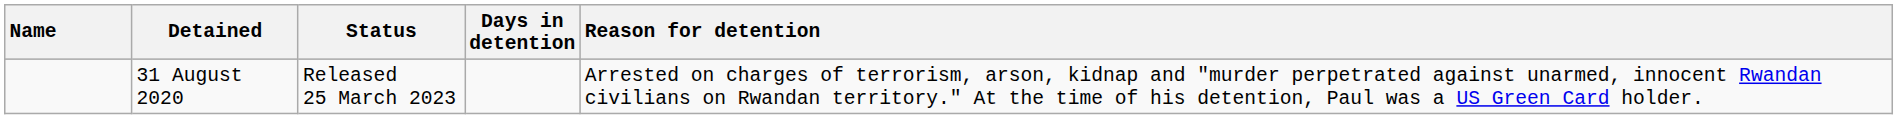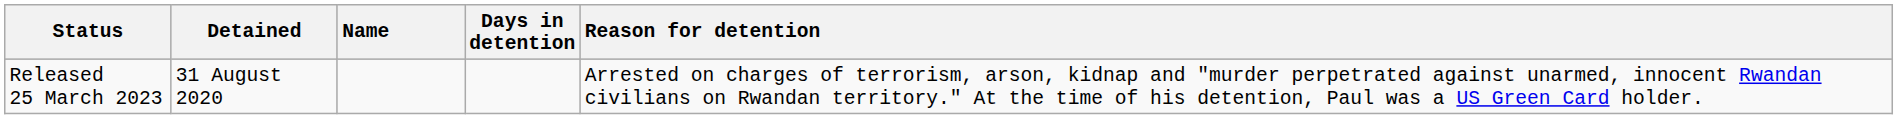columns swapped: Name <-> Status
